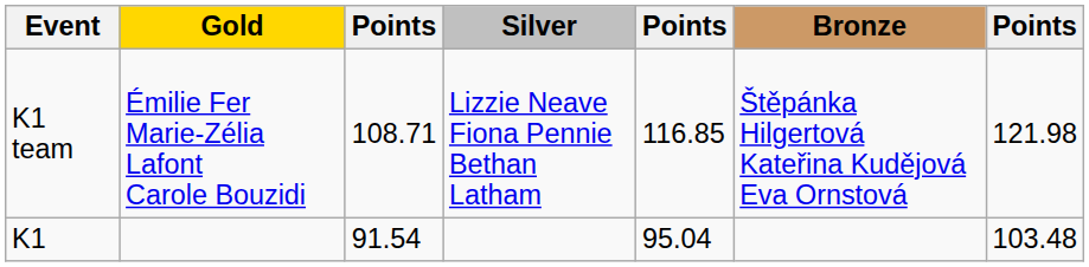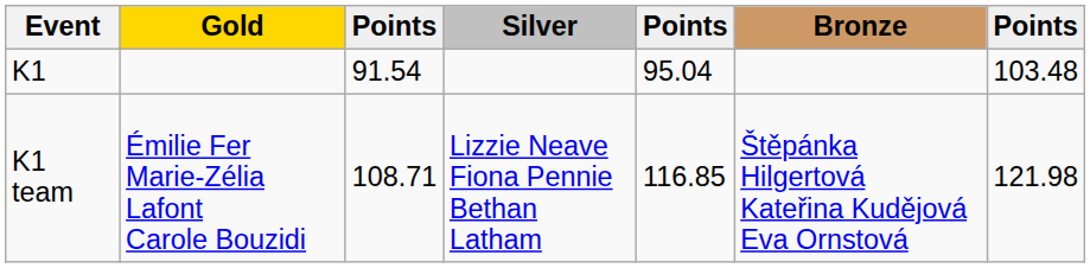rows swapped: K1 <-> K1 team
